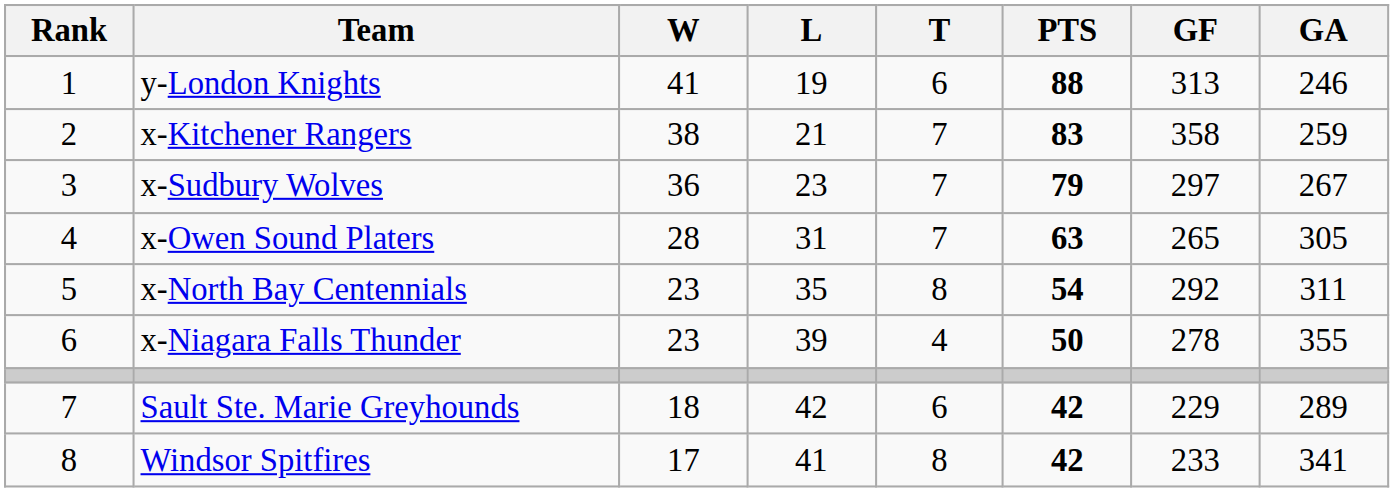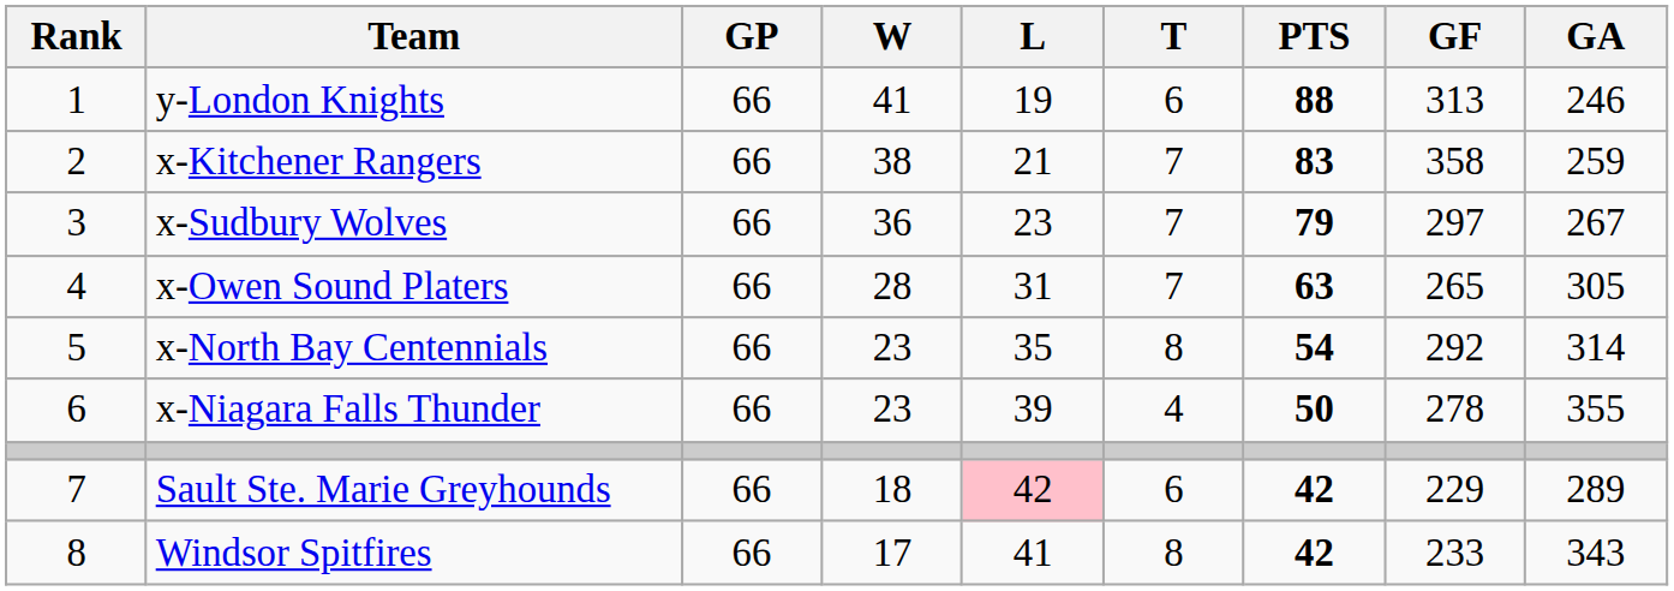+ column: GP | 66 | 66 | 66 | 66 | 66 | 66 | 66 | 66
x-North Bay Centennials | GA: 311 -> 314
Sault Ste. Marie Greyhounds | L: no background -> pink background
Windsor Spitfires | GA: 341 -> 343
